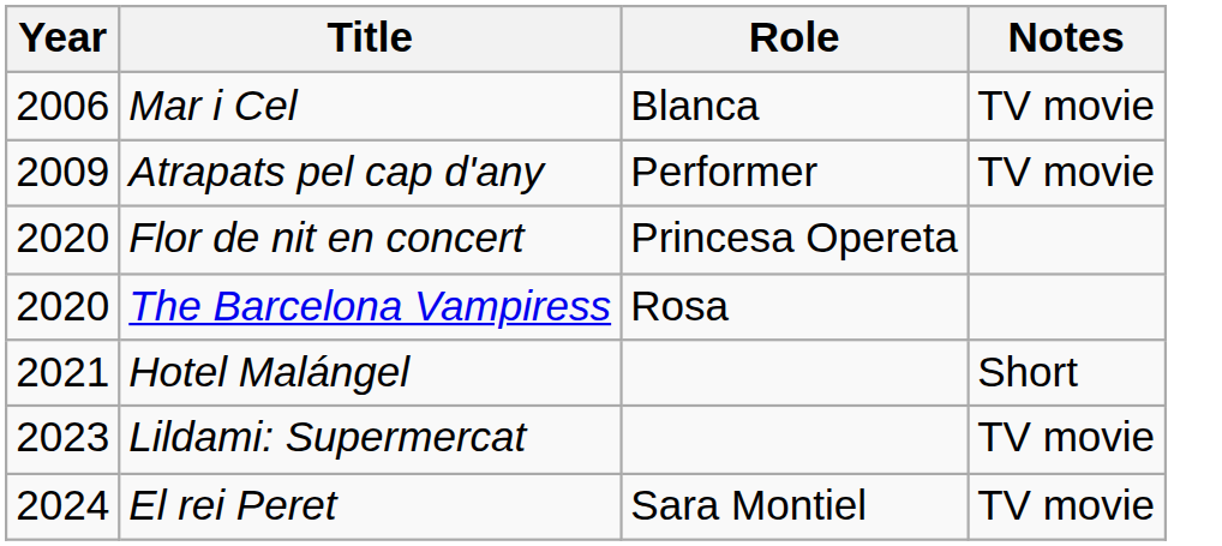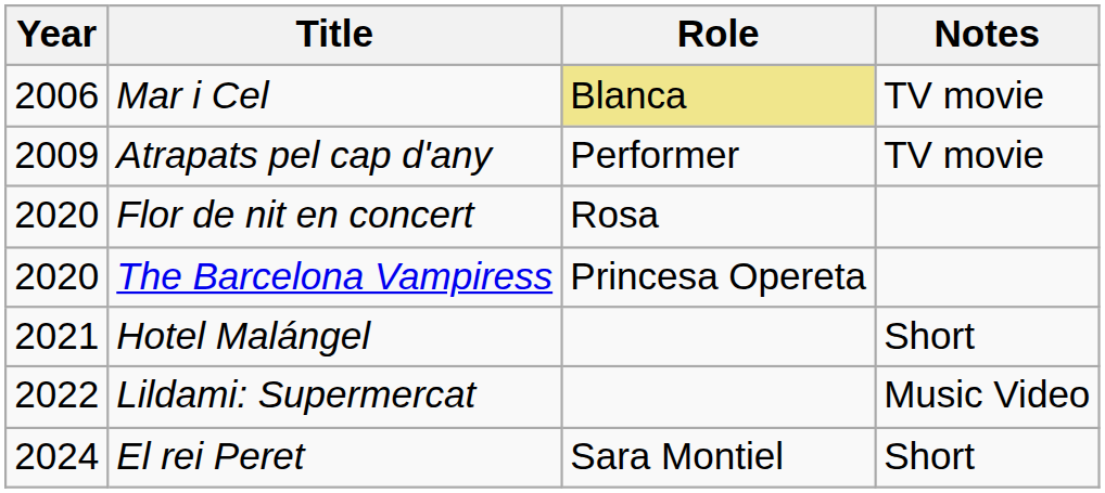Mar i Cel | Role: no background -> khaki background
Flor de nit en concert | Role: Princesa Opereta -> Rosa
The Barcelona Vampiress | Role: Rosa -> Princesa Opereta
Lildami: Supermercat | Year: 2023 -> 2022
Lildami: Supermercat | Notes: TV movie -> Music Video
El rei Peret | Notes: TV movie -> Short
